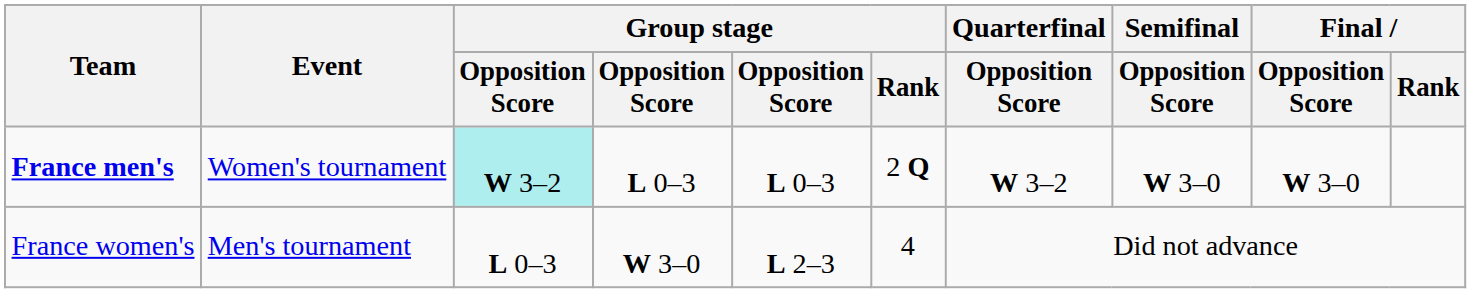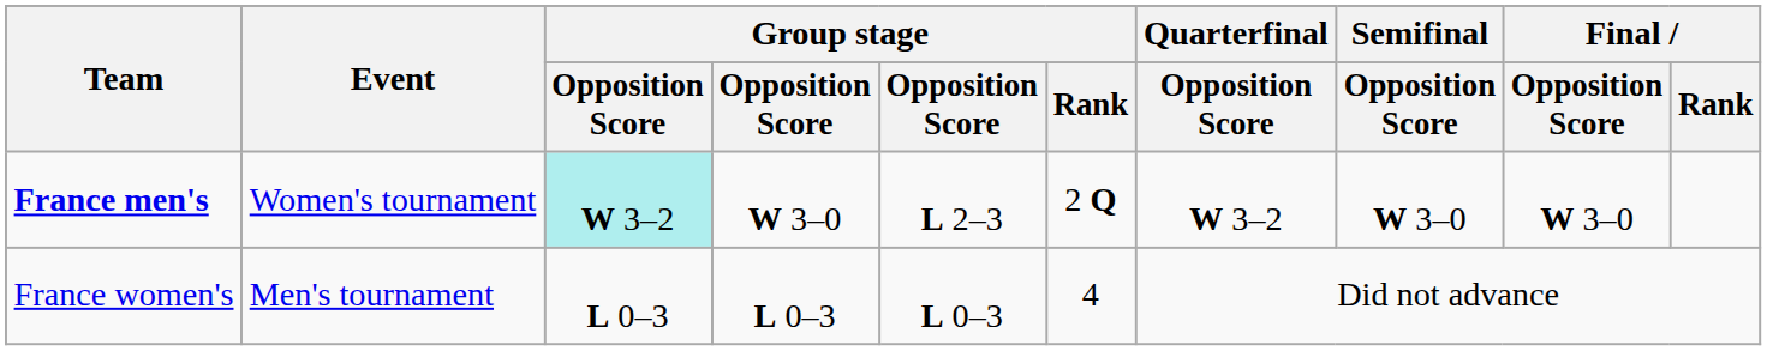France men's | column 4: L 0–3 -> W 3–0
France men's | column 5: L 0–3 -> L 2–3
France women's | column 4: W 3–0 -> L 0–3
France women's | column 5: L 2–3 -> L 0–3
